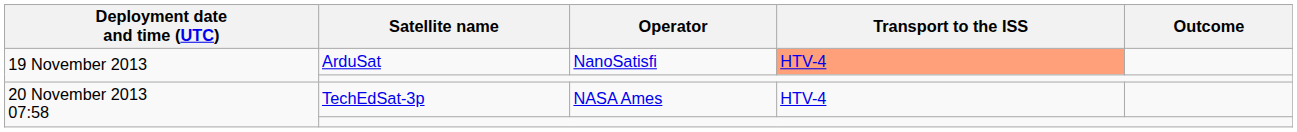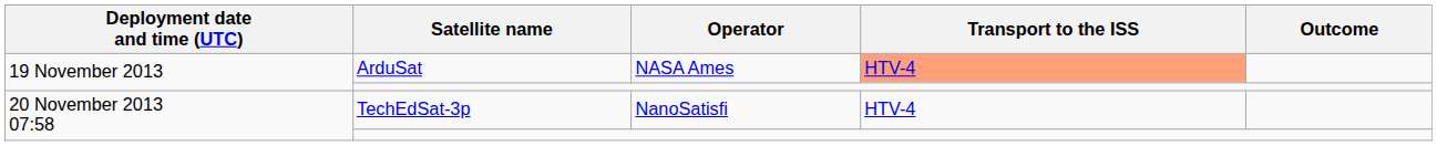ArduSat | Operator: NanoSatisfi -> NASA Ames
TechEdSat-3p | Operator: NASA Ames -> NanoSatisfi
